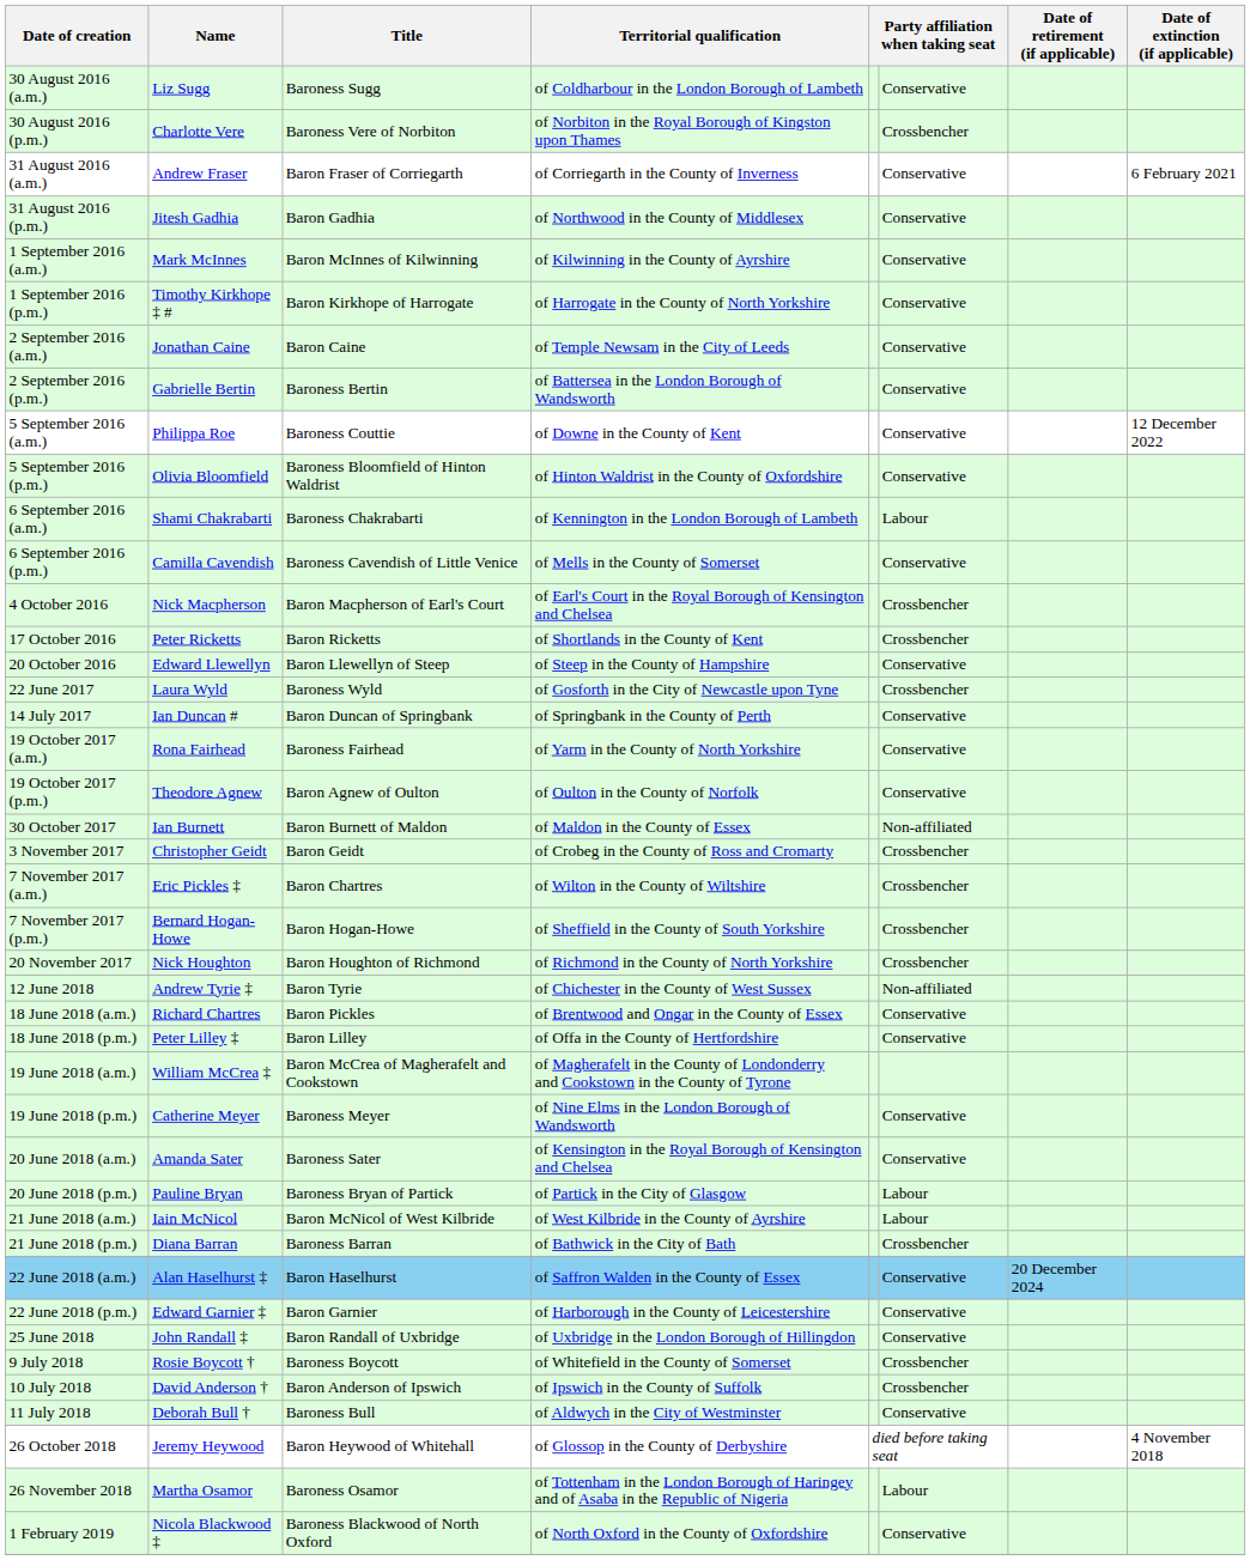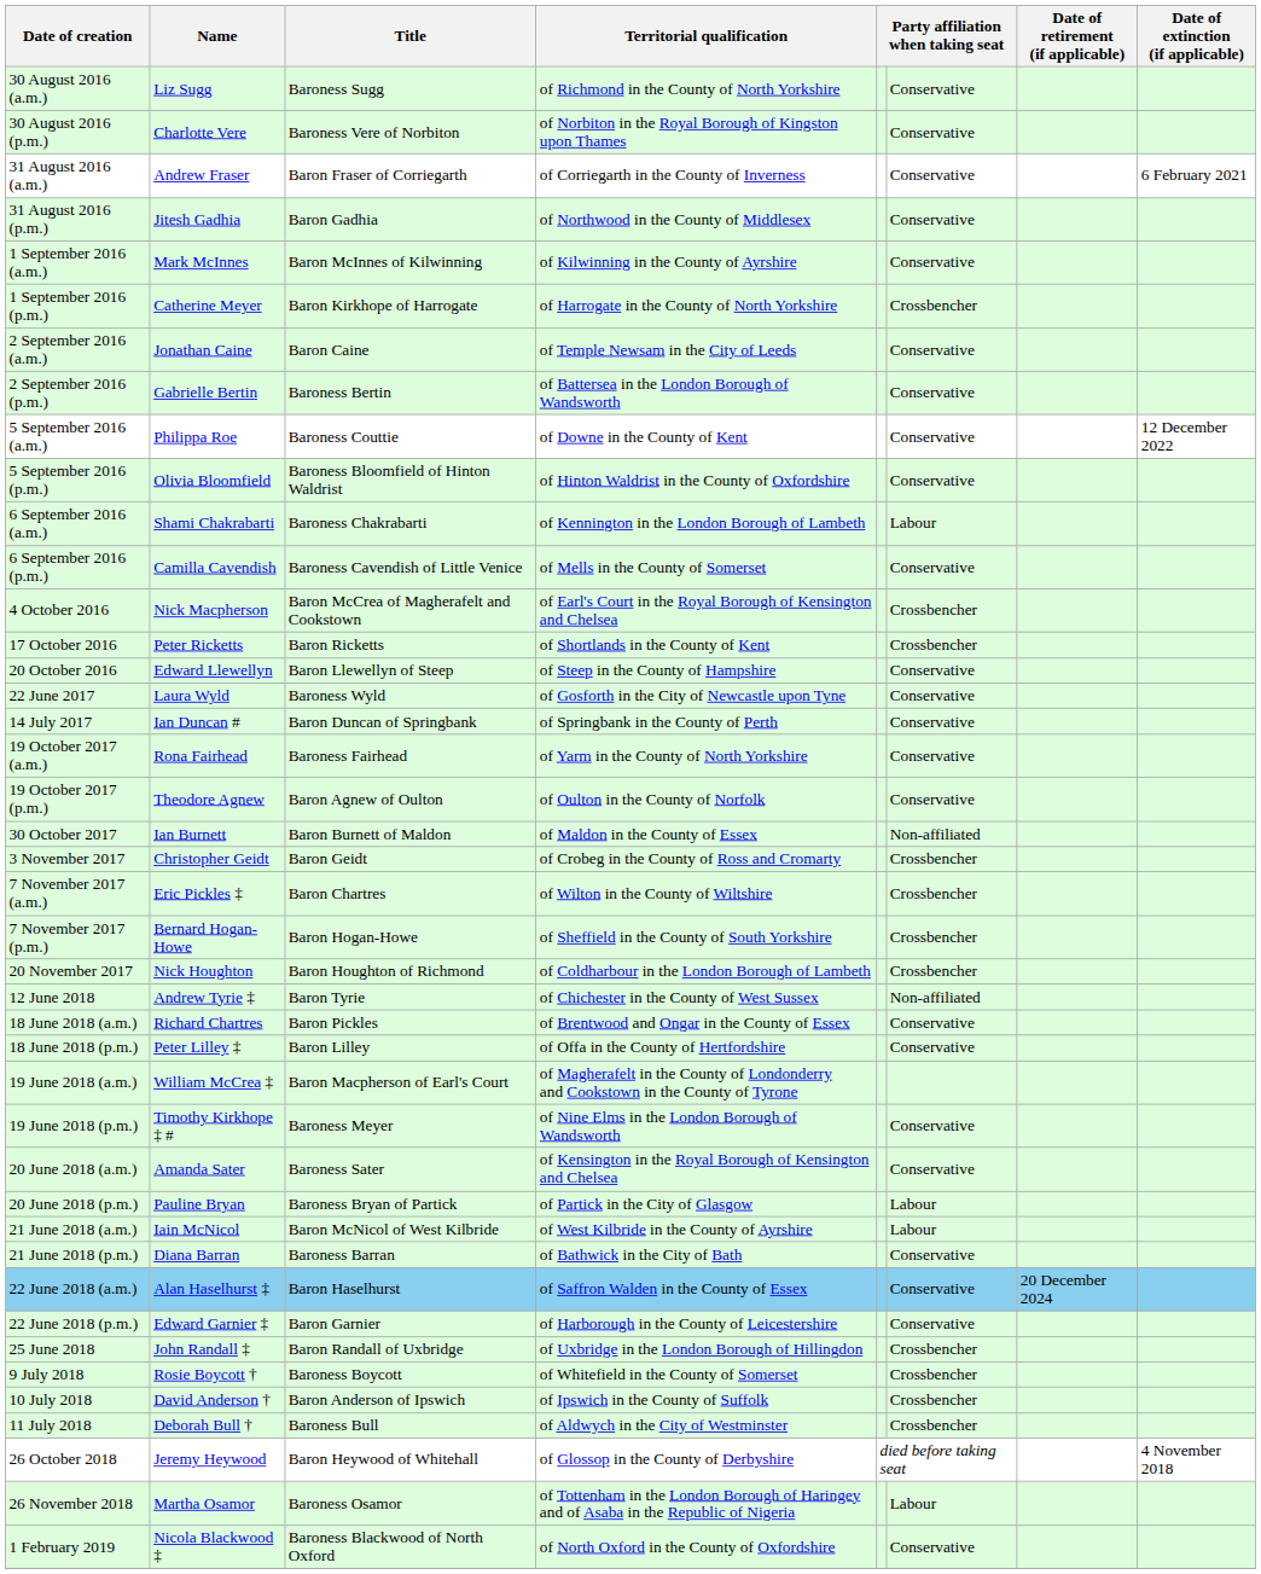30 August 2016 (a.m.) | Territorial qualification: of Coldharbour in the London Borough of Lambeth -> of Richmond in the County of North Yorkshire
30 August 2016 (p.m.) | column 6: Crossbencher -> Conservative
1 September 2016 (p.m.) | Name: Timothy Kirkhope ‡ # -> Catherine Meyer
1 September 2016 (p.m.) | column 6: Conservative -> Crossbencher
4 October 2016 | Title: Baron Macpherson of Earl's Court -> Baron McCrea of Magherafelt and Cookstown
22 June 2017 | column 6: Crossbencher -> Conservative
20 November 2017 | Territorial qualification: of Richmond in the County of North Yorkshire -> of Coldharbour in the London Borough of Lambeth
19 June 2018 (a.m.) | Title: Baron McCrea of Magherafelt and Cookstown -> Baron Macpherson of Earl's Court
19 June 2018 (p.m.) | Name: Catherine Meyer -> Timothy Kirkhope ‡ #
21 June 2018 (p.m.) | column 6: Crossbencher -> Conservative
25 June 2018 | column 6: Conservative -> Crossbencher
11 July 2018 | column 6: Conservative -> Crossbencher
